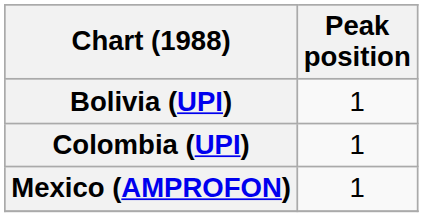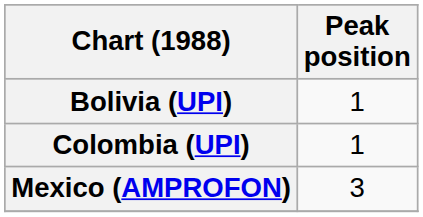Mexico (AMPROFON) | Peak position: 1 -> 3
